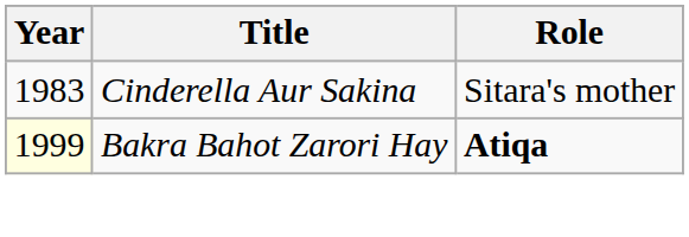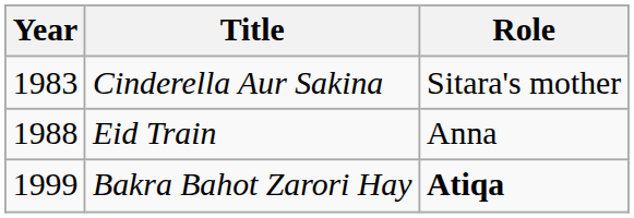+ row: 1988 | Eid Train | Anna
Bakra Bahot Zarori Hay | Year: lightyellow background -> no background
